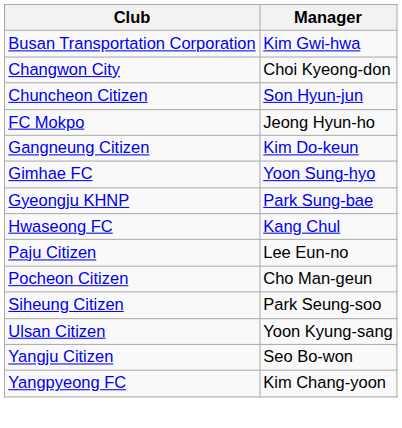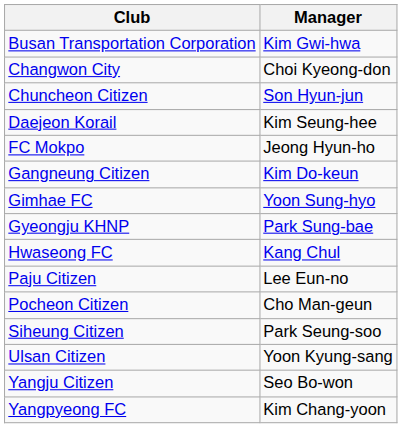+ row: Daejeon Korail | Kim Seung-hee
